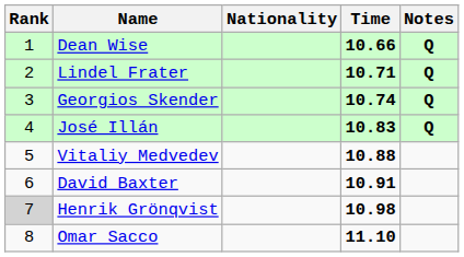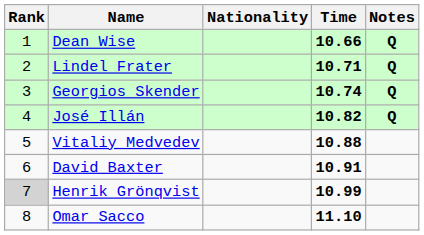José Illán | Time: 10.83 -> 10.82
Henrik Grönqvist | Time: 10.98 -> 10.99
